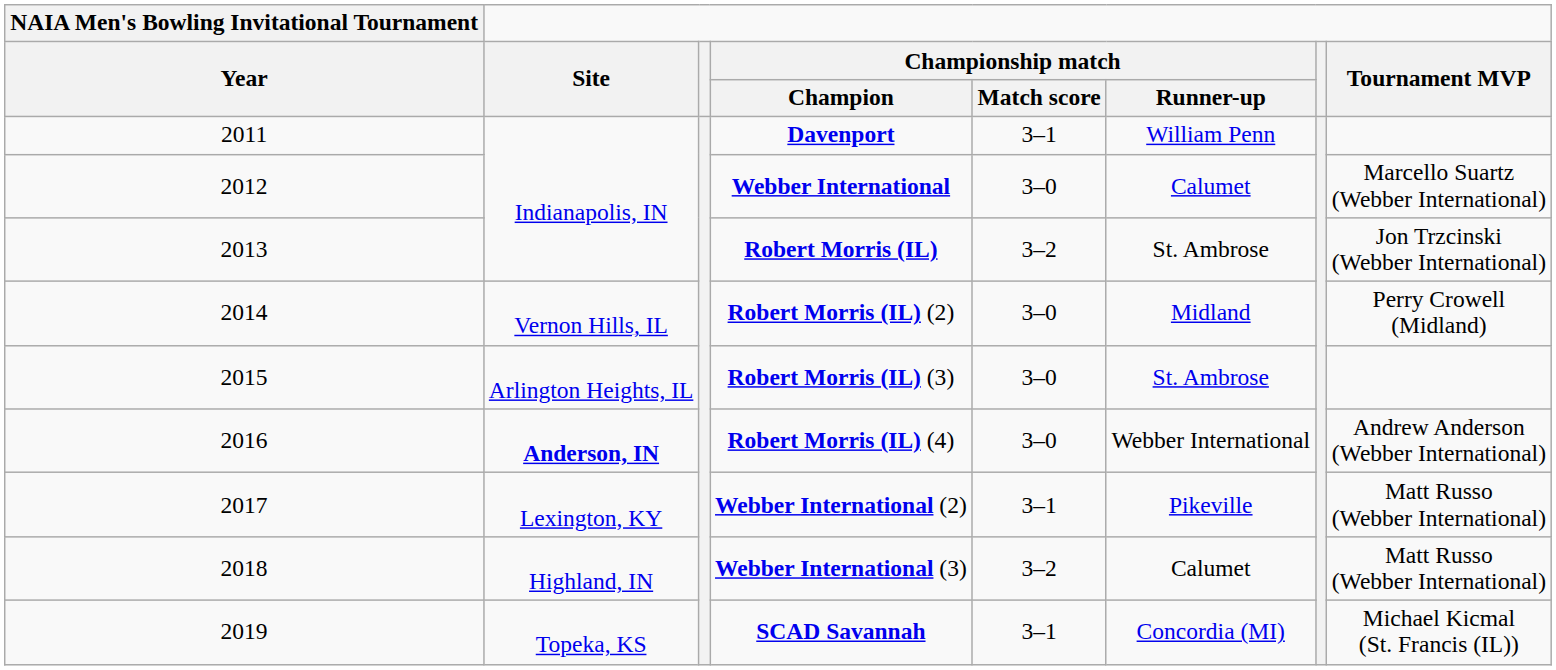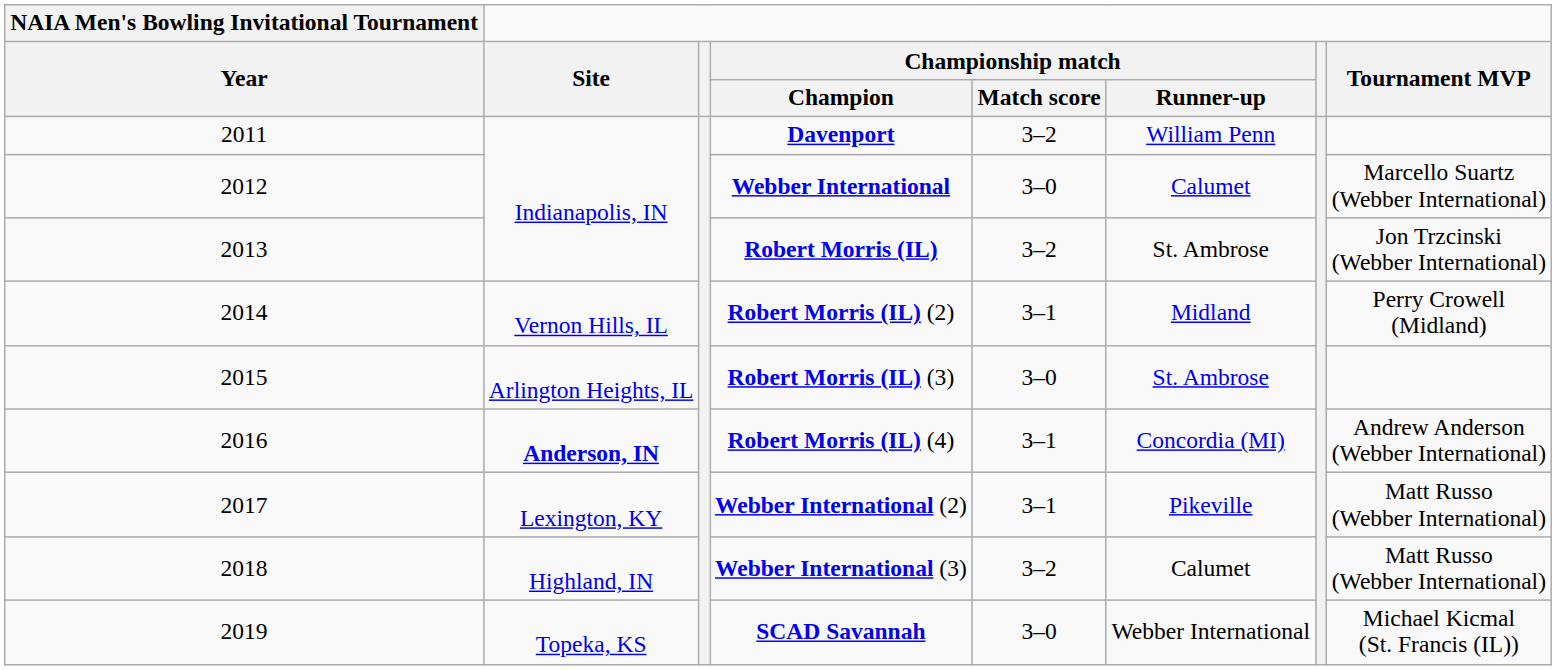Davenport | Championship match / Match score: 3–1 -> 3–2
Robert Morris (IL) (2) | Championship match / Match score: 3–0 -> 3–1
Robert Morris (IL) (4) | Championship match / Match score: 3–0 -> 3–1
Robert Morris (IL) (4) | Championship match / Runner-up: Webber International -> Concordia (MI)
SCAD Savannah | Championship match / Match score: 3–1 -> 3–0
SCAD Savannah | Championship match / Runner-up: Concordia (MI) -> Webber International
